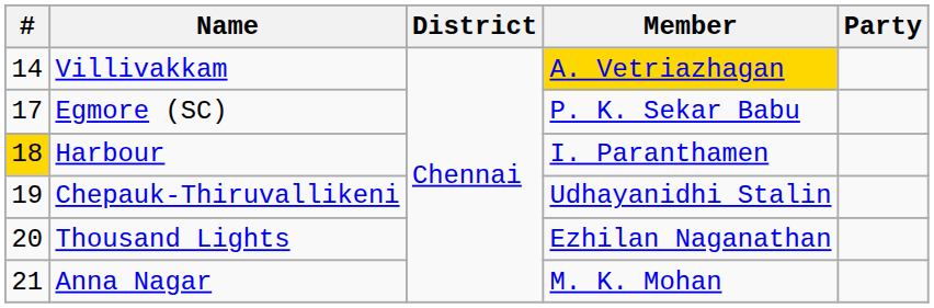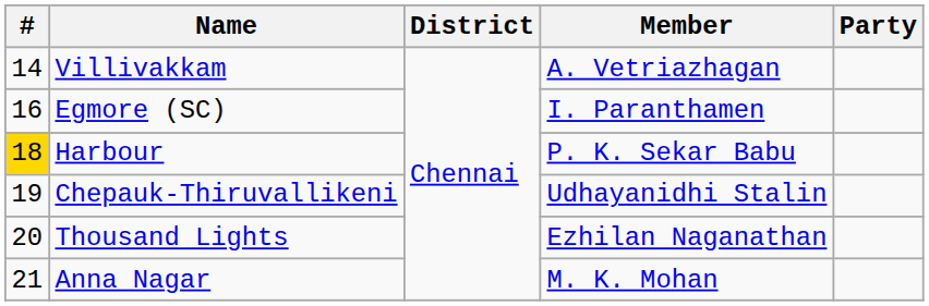Villivakkam | Member: gold background -> no background
Egmore (SC) | #: 17 -> 16
Egmore (SC) | Member: P. K. Sekar Babu -> I. Paranthamen
Harbour | Member: I. Paranthamen -> P. K. Sekar Babu
